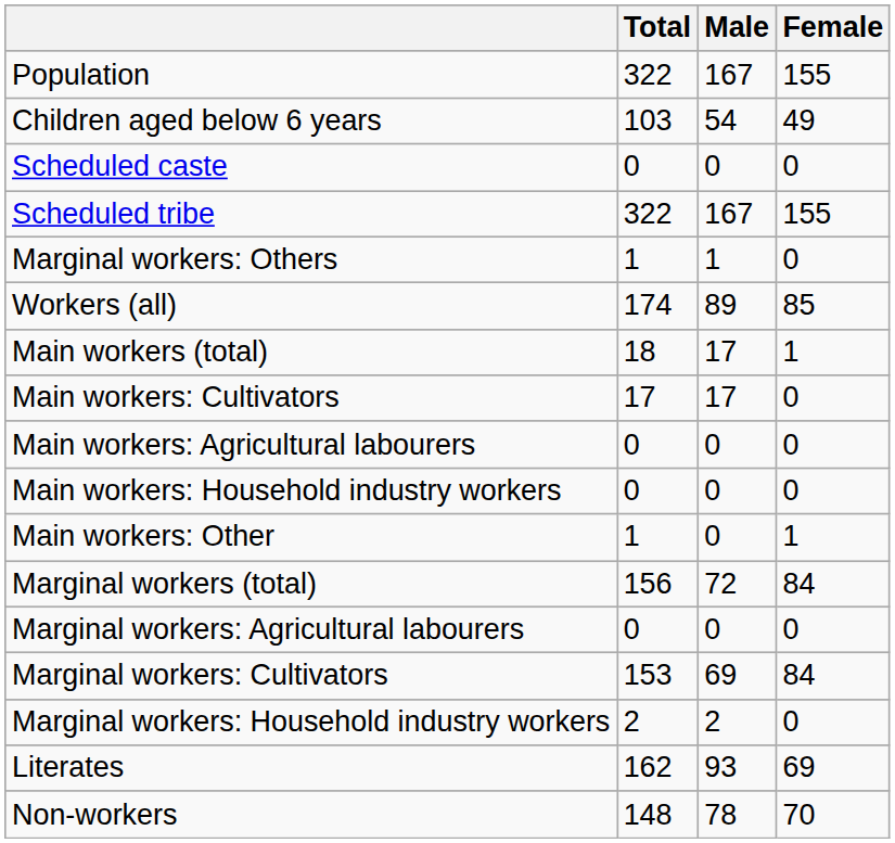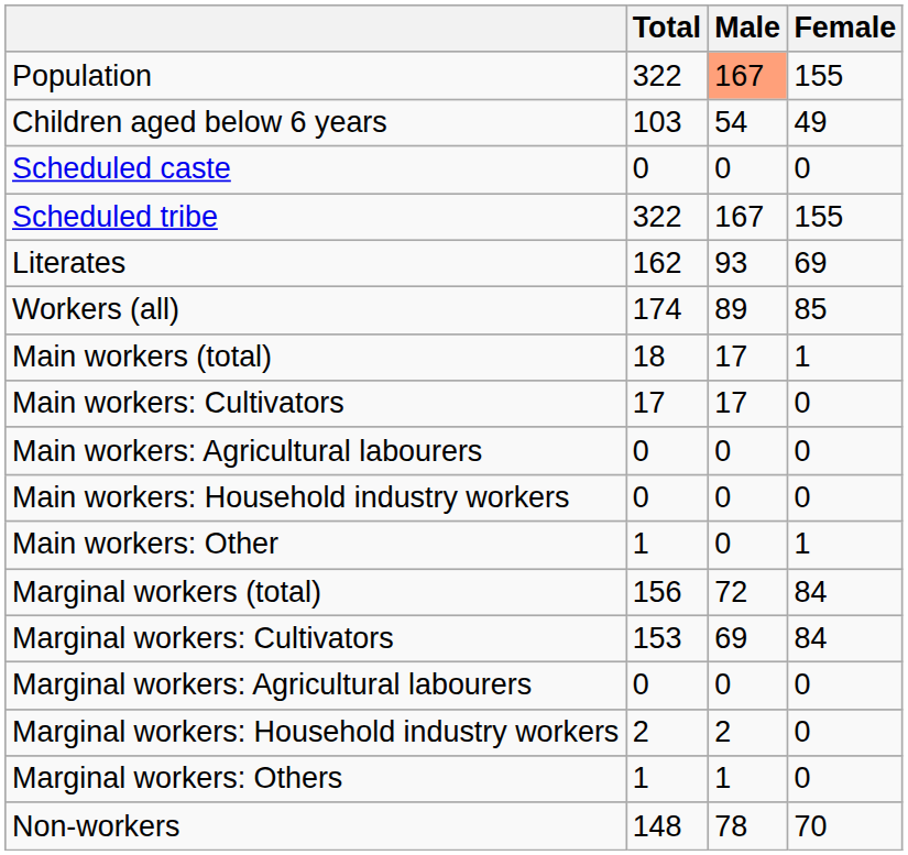Population | Male: no background -> lightsalmon background
rows swapped: Literates <-> Marginal workers: Others
rows swapped: Marginal workers: Cultivators <-> Marginal workers: Agricultural labourers
